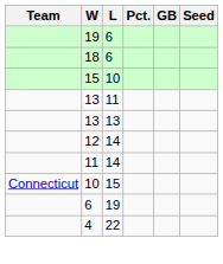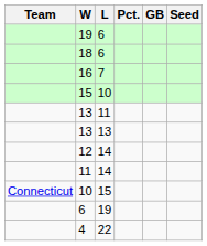+ row: 16 | 7
